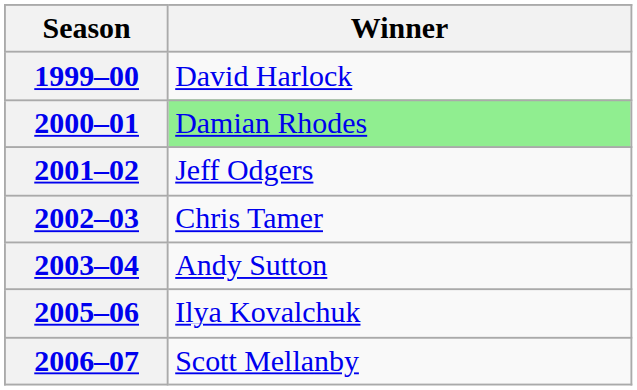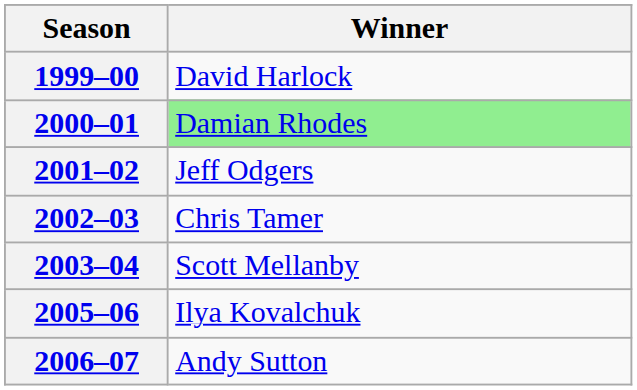2003–04 | Winner: Andy Sutton -> Scott Mellanby
2006–07 | Winner: Scott Mellanby -> Andy Sutton
